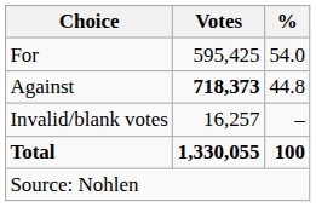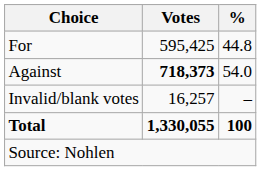For | %: 54.0 -> 44.8
Against | %: 44.8 -> 54.0
